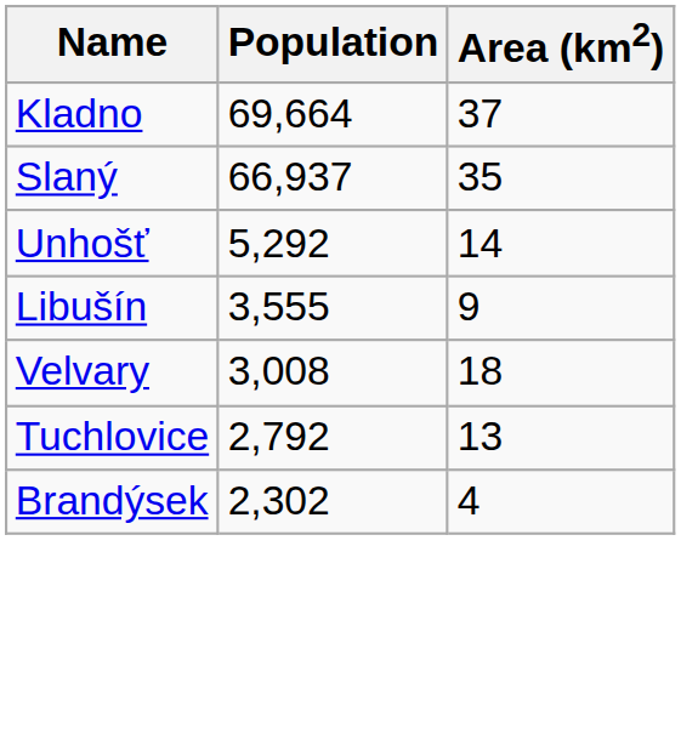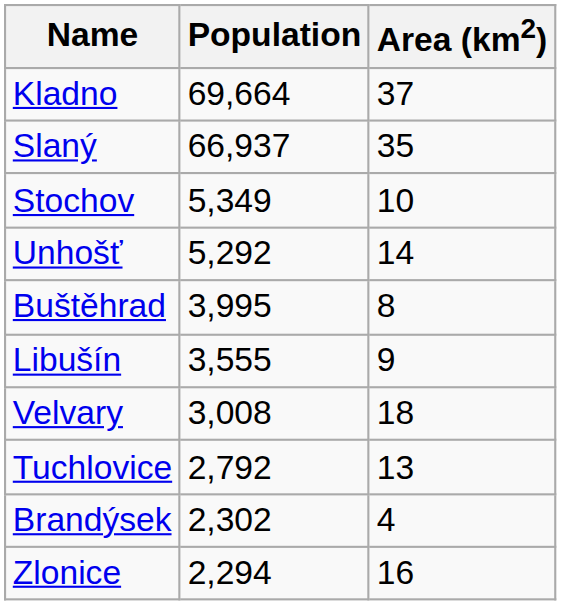+ row: Stochov | 5,349 | 10
+ row: Buštěhrad | 3,995 | 8
+ row: Zlonice | 2,294 | 16
